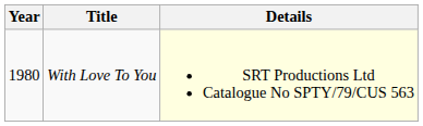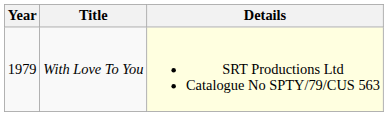With Love To You | Year: 1980 -> 1979
